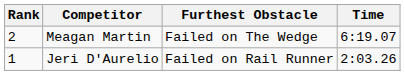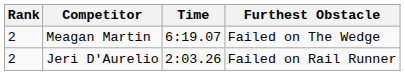columns swapped: Time <-> Furthest Obstacle
Jeri D'Aurelio | Rank: 1 -> 2
